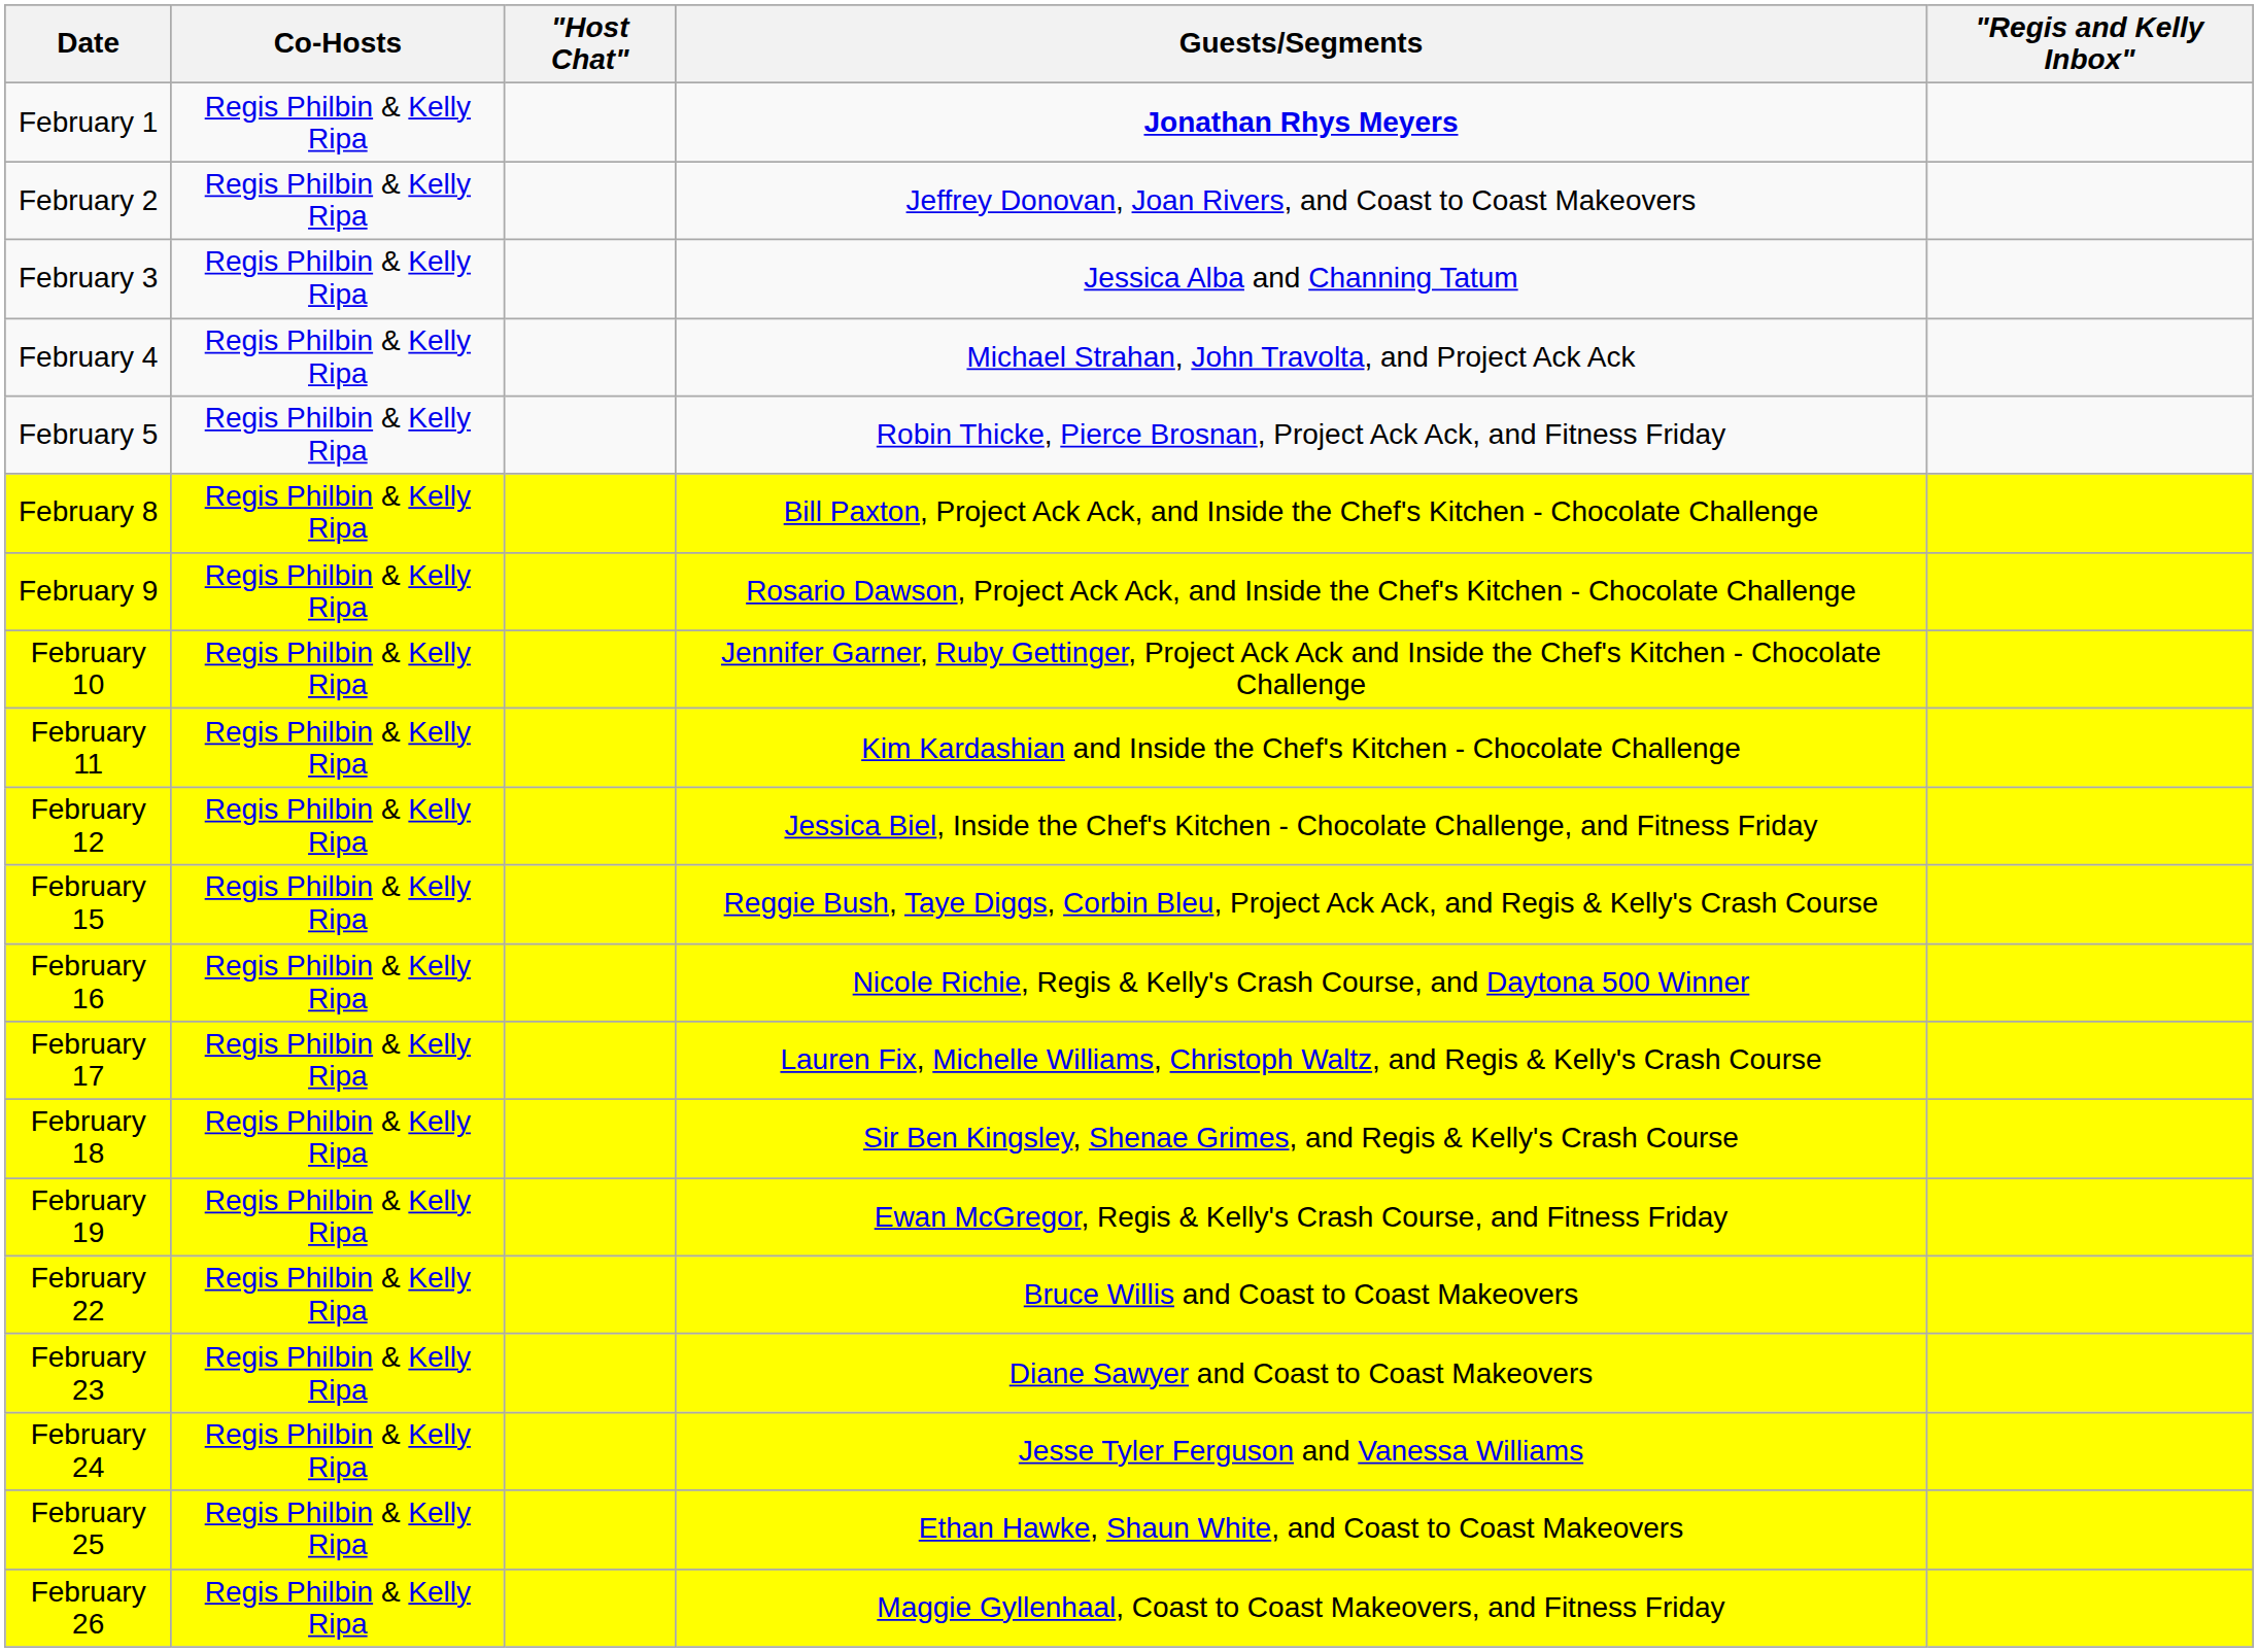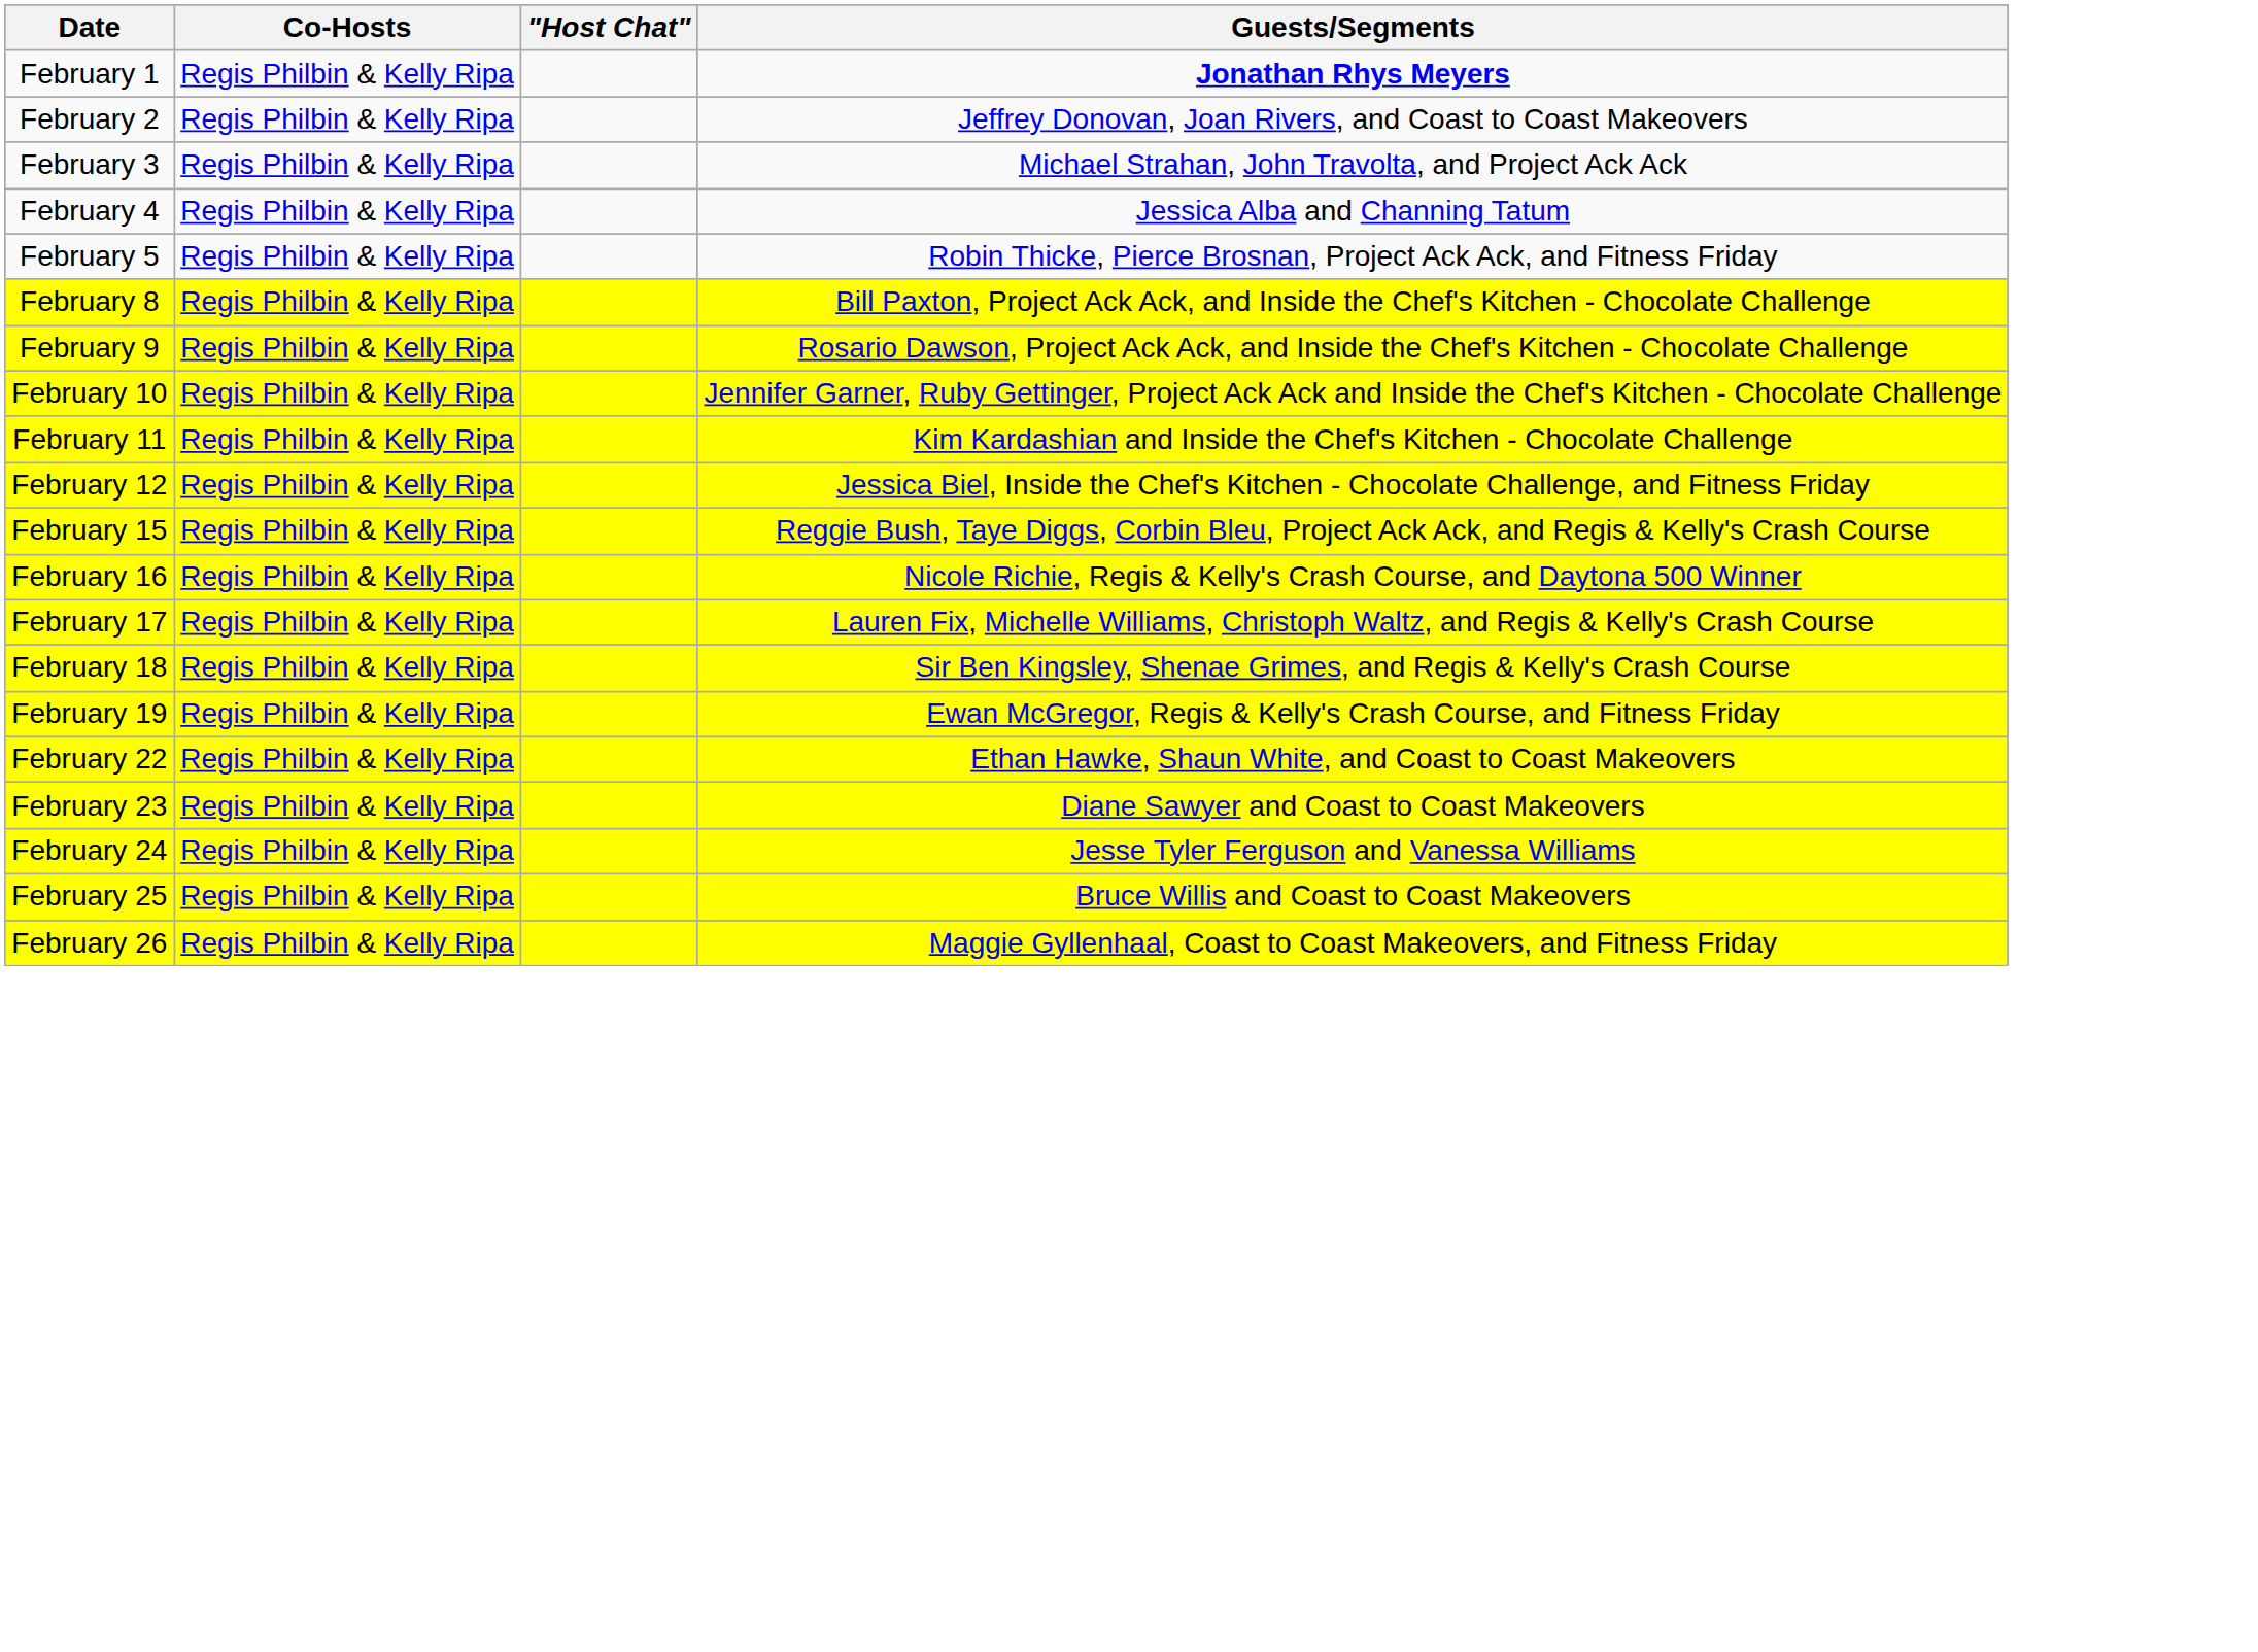- column: "Regis and Kelly Inbox"
February 3 | Guests/Segments: Jessica Alba and Channing Tatum -> Michael Strahan, John Travolta, and Project Ack Ack
February 4 | Guests/Segments: Michael Strahan, John Travolta, and Project Ack Ack -> Jessica Alba and Channing Tatum
February 22 | Guests/Segments: Bruce Willis and Coast to Coast Makeovers -> Ethan Hawke, Shaun White, and Coast to Coast Makeovers
February 25 | Guests/Segments: Ethan Hawke, Shaun White, and Coast to Coast Makeovers -> Bruce Willis and Coast to Coast Makeovers
